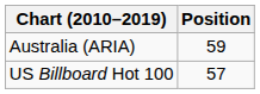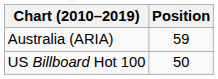US Billboard Hot 100 | Position: 57 -> 50
